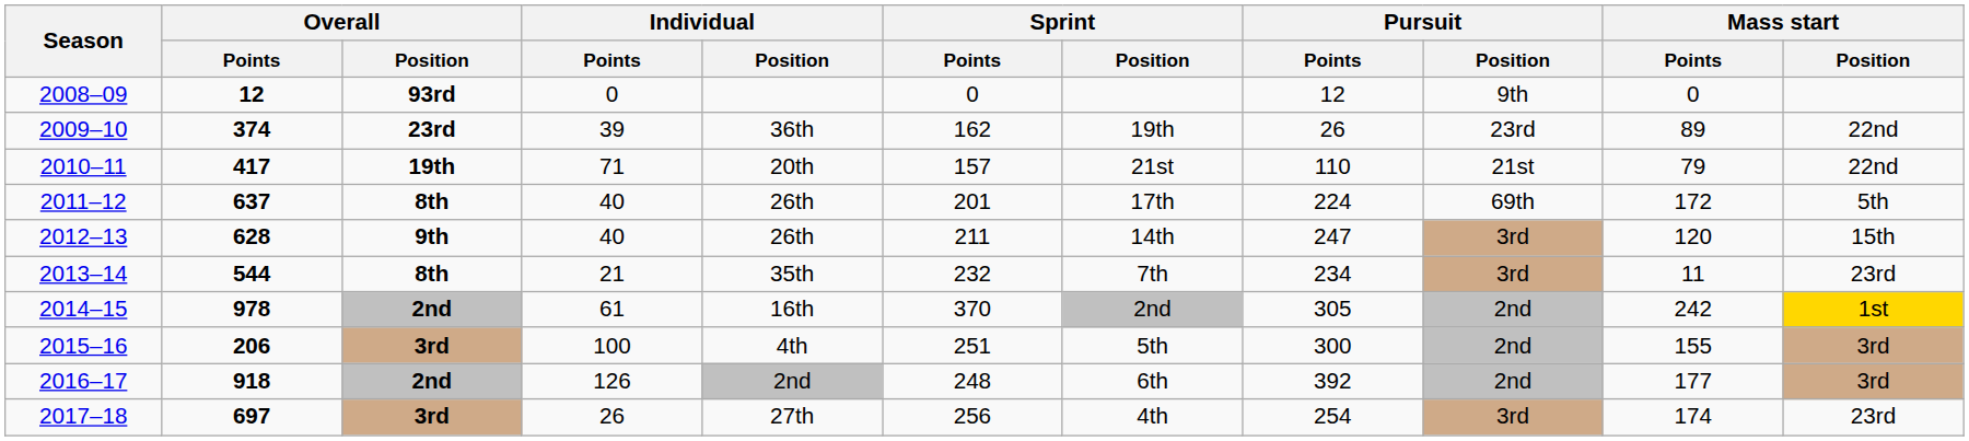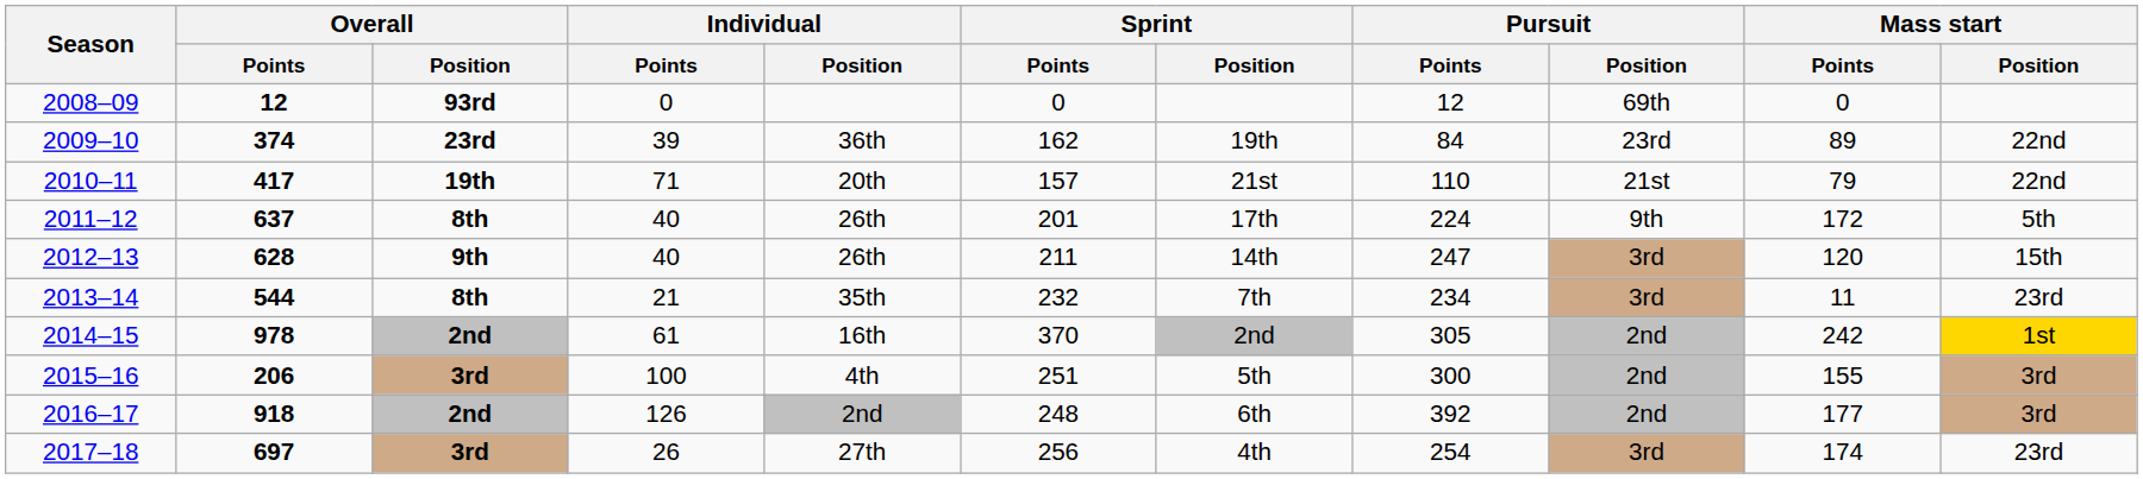2008–09 | Pursuit / Position: 9th -> 69th
2009–10 | Pursuit / Points: 26 -> 84
2011–12 | Pursuit / Position: 69th -> 9th
